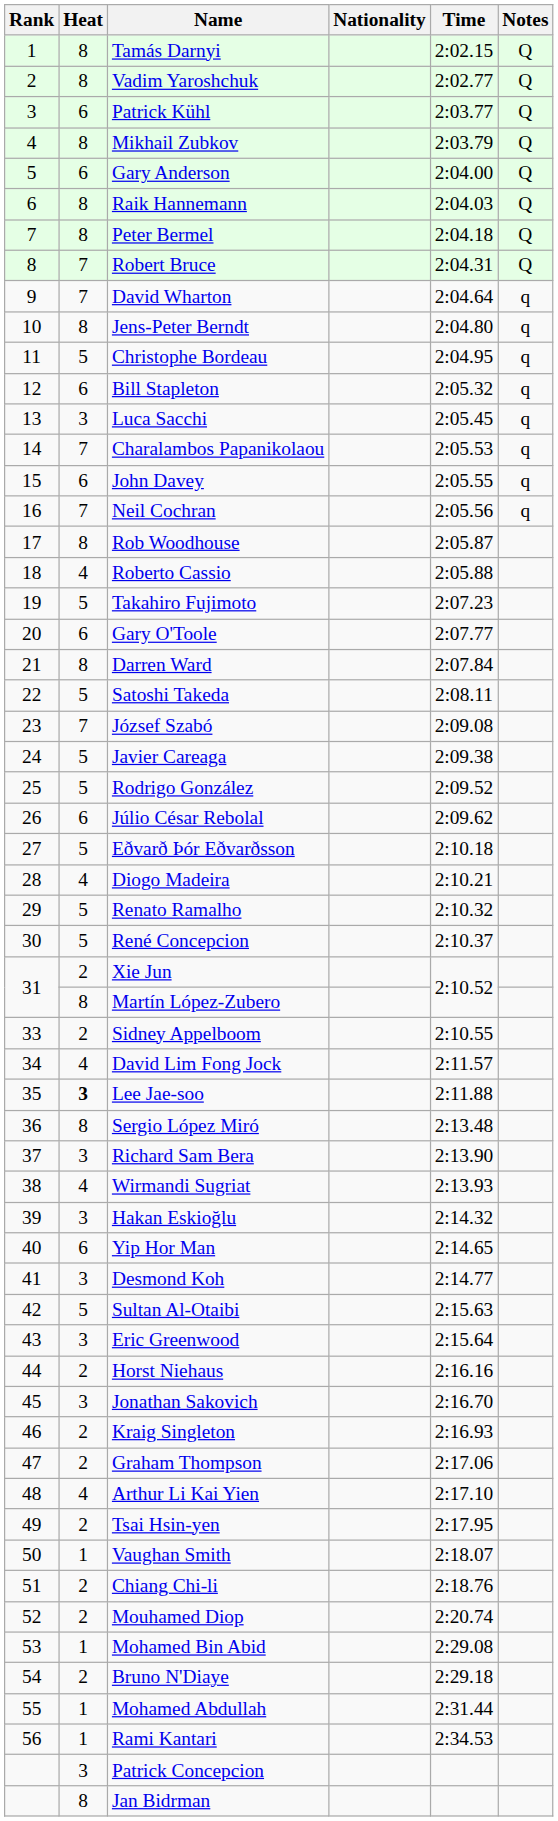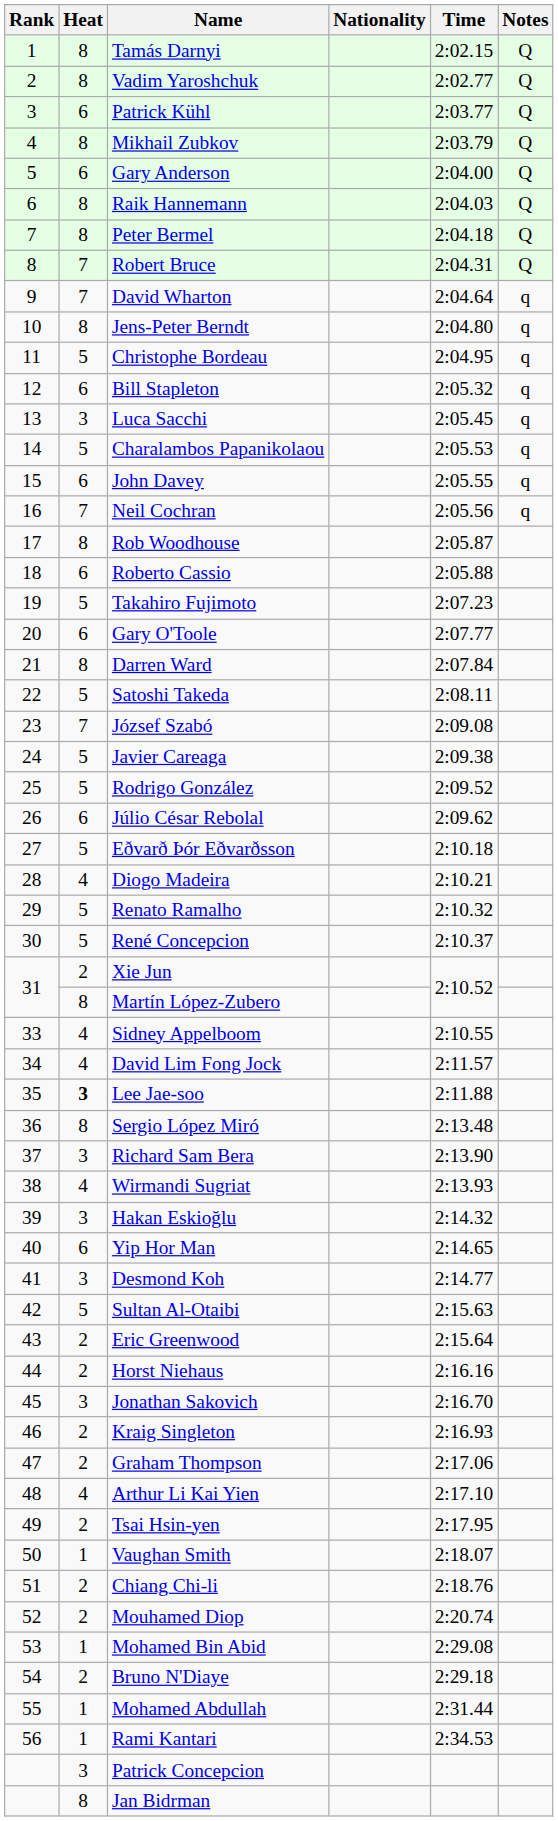Charalambos Papanikolaou | Heat: 7 -> 5
Roberto Cassio | Heat: 4 -> 6
Sidney Appelboom | Heat: 2 -> 4
Eric Greenwood | Heat: 3 -> 2
